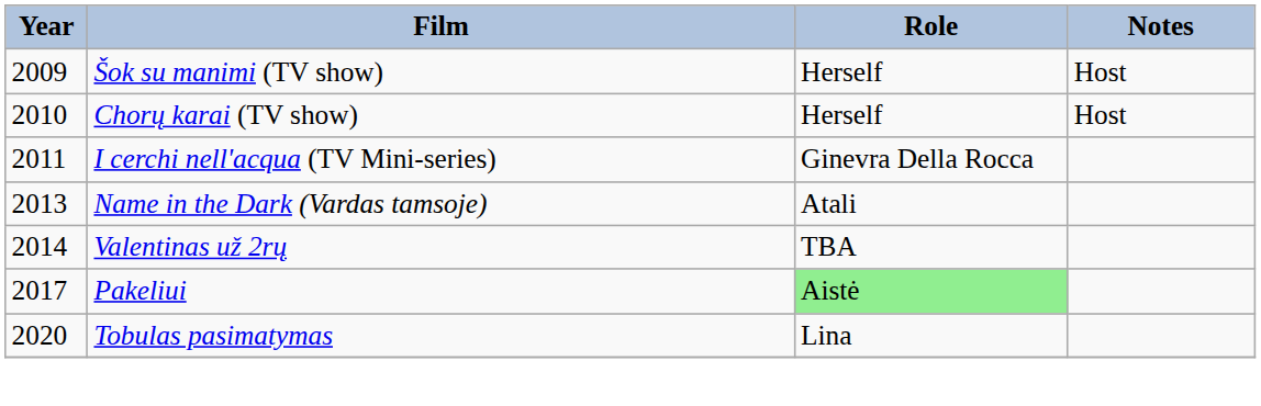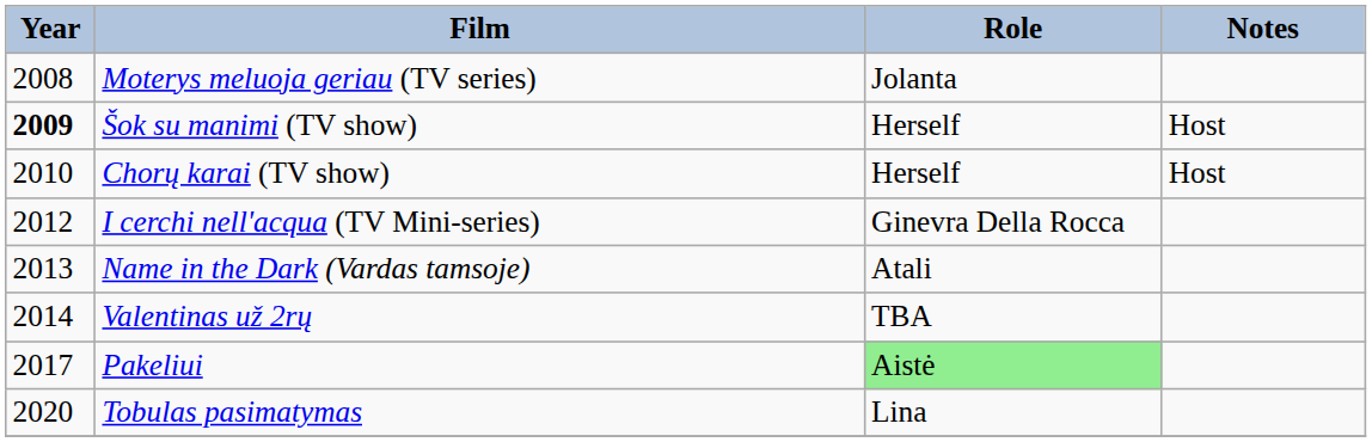+ row: 2008 | Moterys meluoja geriau (TV series) | Jolanta
Šok su manimi (TV show) | Year: normal -> bold
I cerchi nell'acqua (TV Mini-series) | Year: 2011 -> 2012
